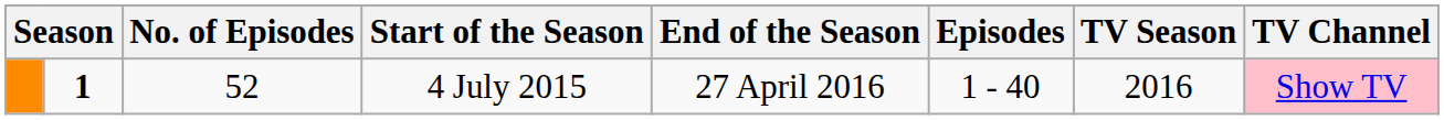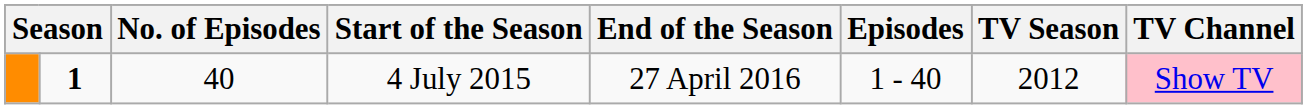4 July 2015 | No. of Episodes: 52 -> 40
4 July 2015 | TV Season: 2016 -> 2012
